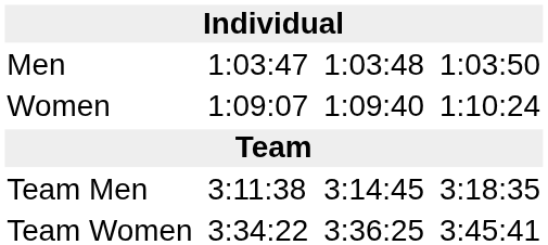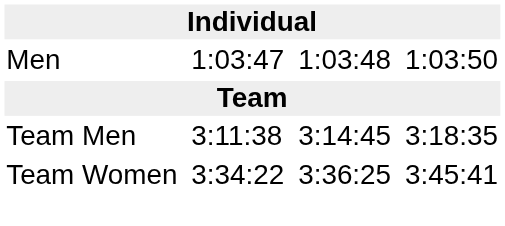- row: Women | 1:09:07 | 1:09:40 | 1:10:24
